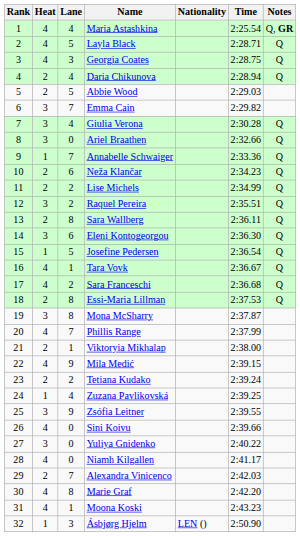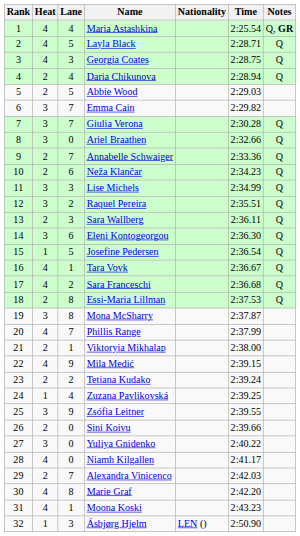Giulia Verona | Lane: 4 -> 7
Annabelle Schwaiger | Heat: 1 -> 2
Lise Michels | Heat: 2 -> 3
Lise Michels | Lane: 2 -> 3
Sara Wallberg | Lane: 8 -> 3
Sini Koivu | Heat: 4 -> 2
